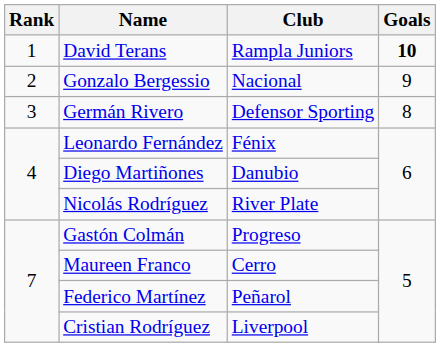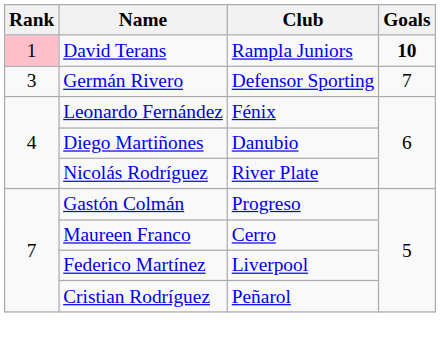David Terans | Rank: no background -> pink background
- row: 2 | Gonzalo Bergessio | Nacional | 9
Germán Rivero | Goals: 8 -> 7
Federico Martínez | Club: Peñarol -> Liverpool
Cristian Rodríguez | Club: Liverpool -> Peñarol
